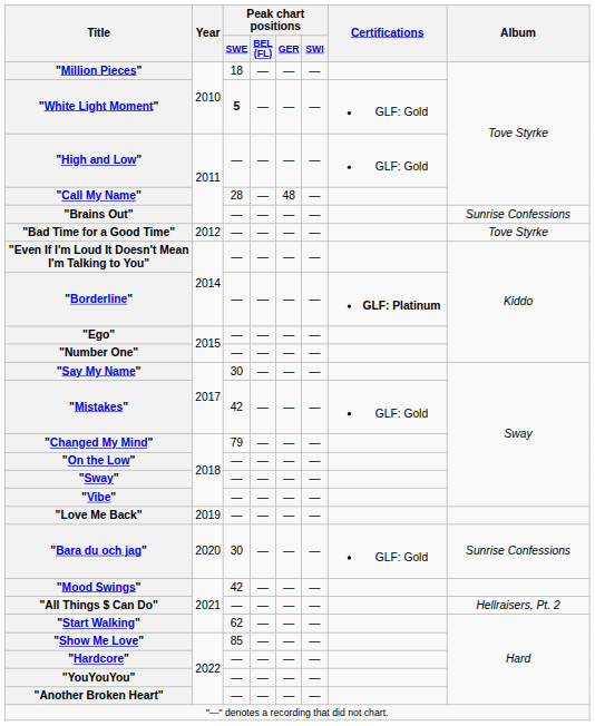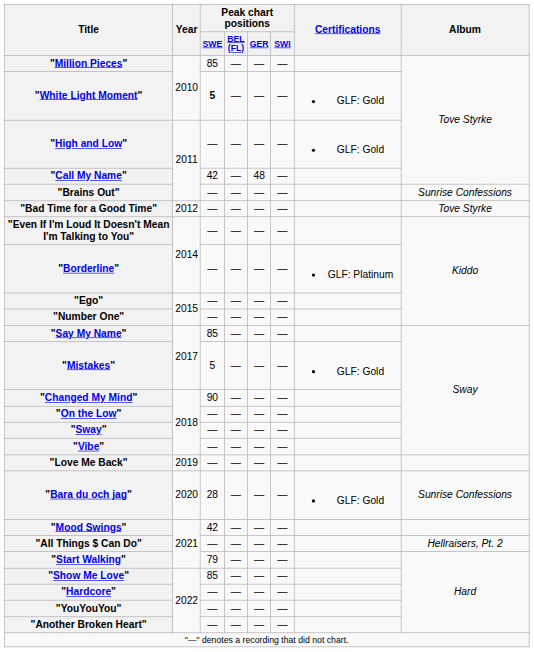"Million Pieces" | Peak chart positions / SWE: 18 -> 85
"Call My Name" | Peak chart positions / SWE: 28 -> 42
"Borderline" | Certifications: bold -> normal
"Say My Name" | Peak chart positions / SWE: 30 -> 85
"Mistakes" | Peak chart positions / SWE: 42 -> 5
"Changed My Mind" | Peak chart positions / SWE: 79 -> 90
"Bara du och jag" | Peak chart positions / SWE: 30 -> 28
"Start Walking" | Peak chart positions / SWE: 62 -> 79
